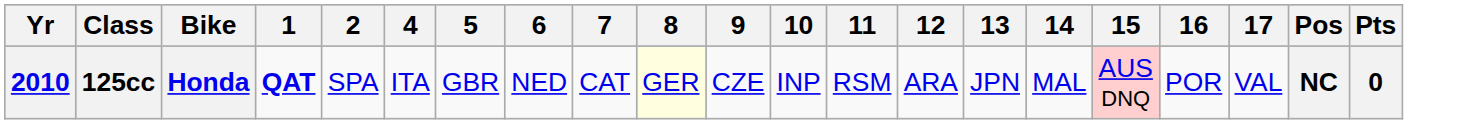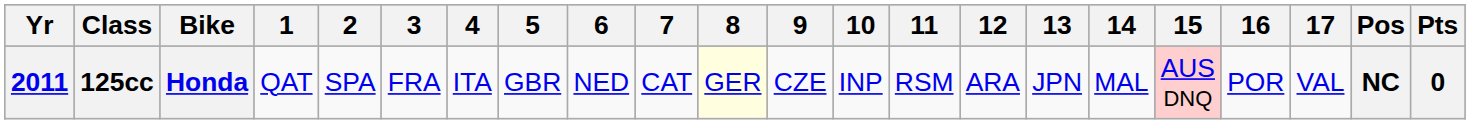+ column: 3 | FRA
125cc | Yr: 2010 -> 2011
125cc | 1: bold -> normal
